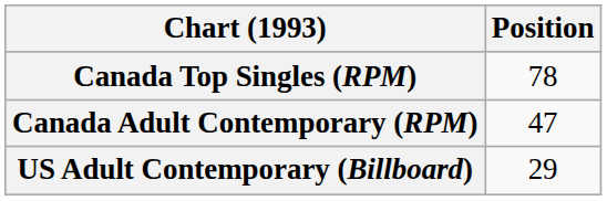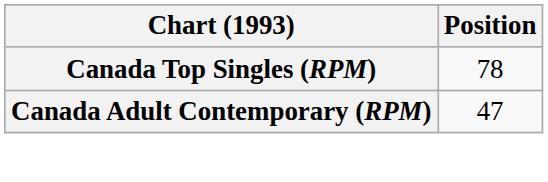- row: US Adult Contemporary (Billboard) | 29
